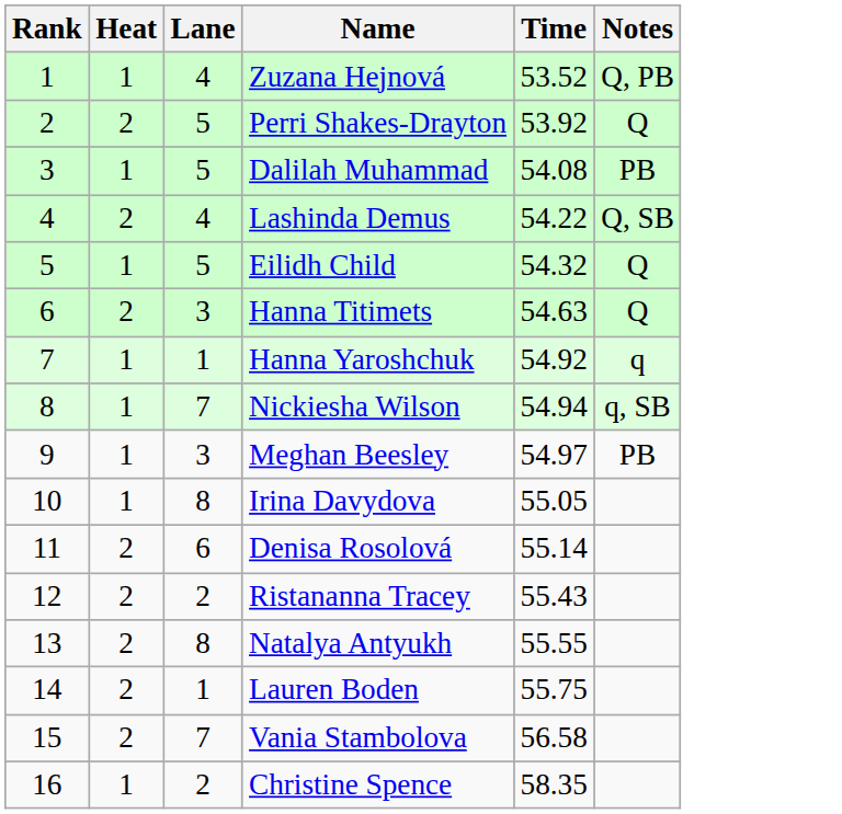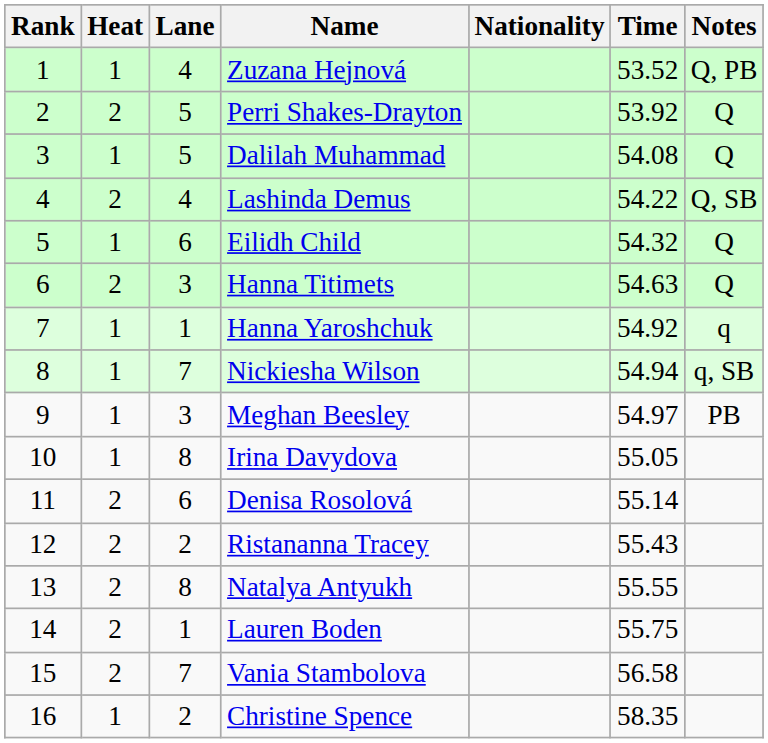+ column: Nationality
Dalilah Muhammad | Notes: PB -> Q
Eilidh Child | Lane: 5 -> 6
